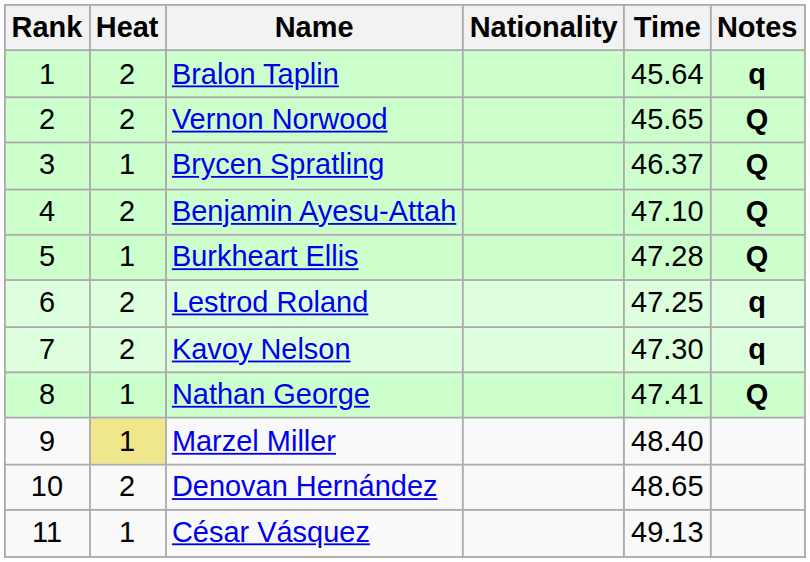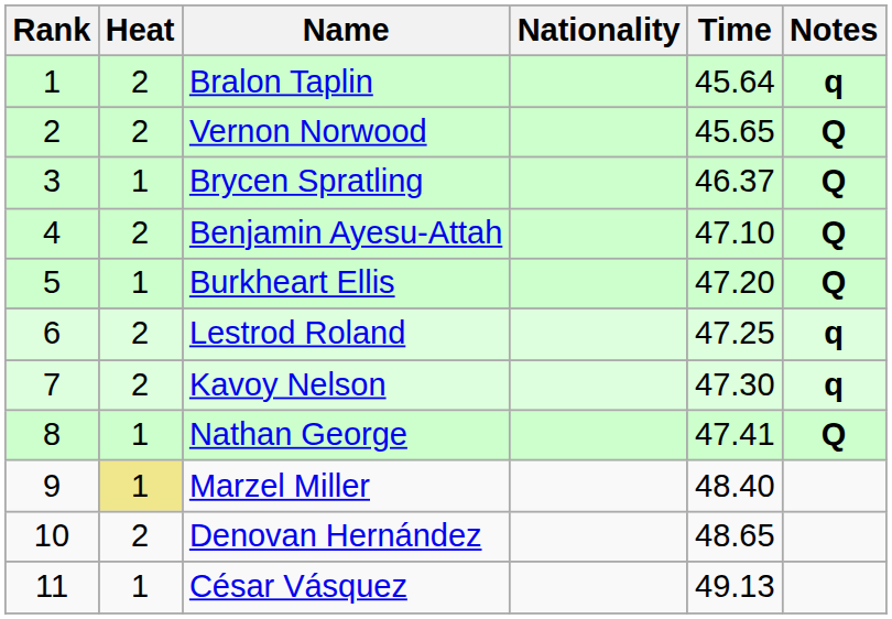Burkheart Ellis | Time: 47.28 -> 47.20
